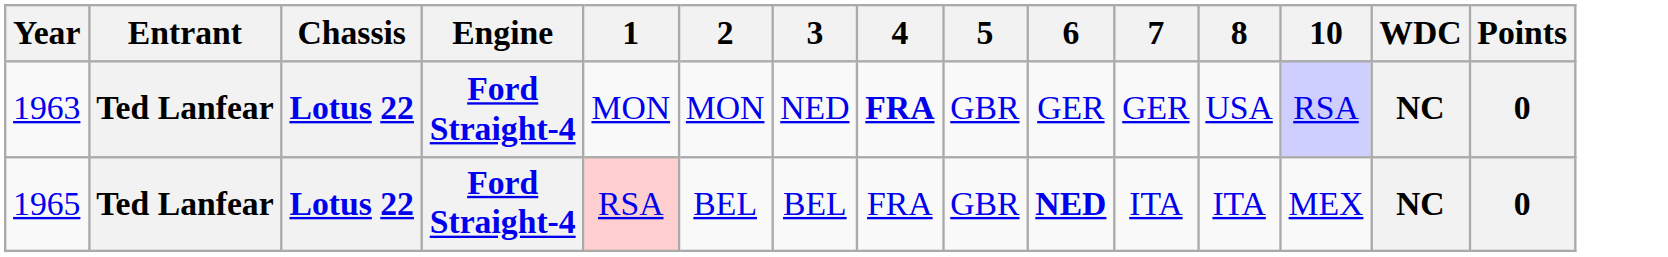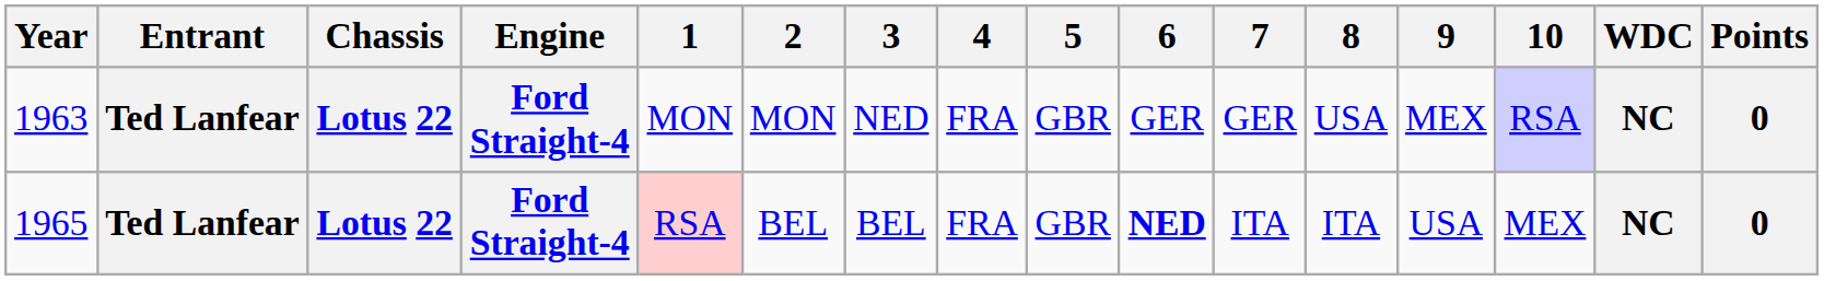+ column: 9 | MEX | USA
1963 | 4: bold -> normal
